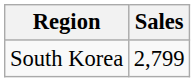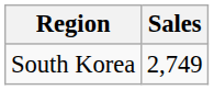South Korea | Sales: 2,799 -> 2,749
